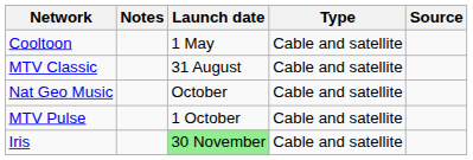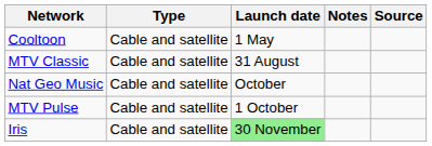columns swapped: Type <-> Notes
